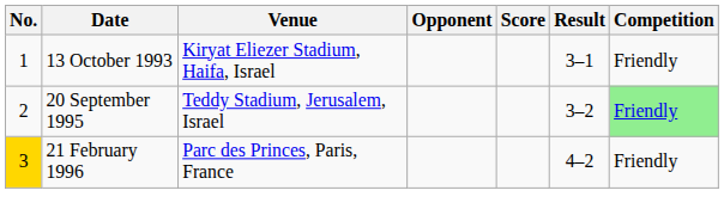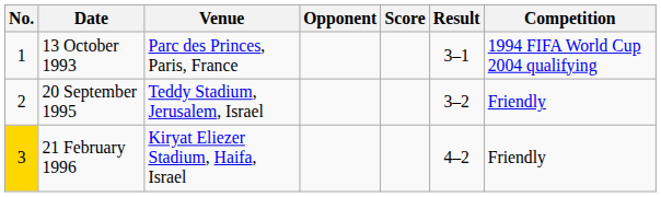13 October 1993 | Venue: Kiryat Eliezer Stadium, Haifa, Israel -> Parc des Princes, Paris, France
13 October 1993 | Competition: Friendly -> 1994 FIFA World Cup 2004 qualifying
20 September 1995 | Competition: lightgreen background -> no background
21 February 1996 | Venue: Parc des Princes, Paris, France -> Kiryat Eliezer Stadium, Haifa, Israel
